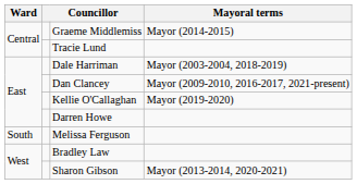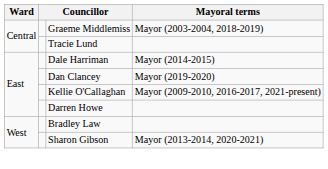Graeme Middlemiss | Mayoral terms: Mayor (2014-2015) -> Mayor (2003-2004, 2018-2019)
Dale Harriman | Mayoral terms: Mayor (2003-2004, 2018-2019) -> Mayor (2014-2015)
Dan Clancey | Mayoral terms: Mayor (2009-2010, 2016-2017, 2021-present) -> Mayor (2019-2020)
Kellie O'Callaghan | Mayoral terms: Mayor (2019-2020) -> Mayor (2009-2010, 2016-2017, 2021-present)
- row: South | Melissa Ferguson
